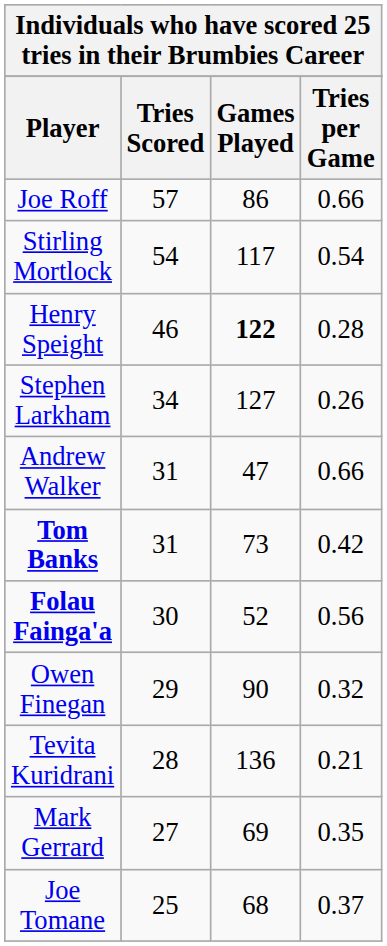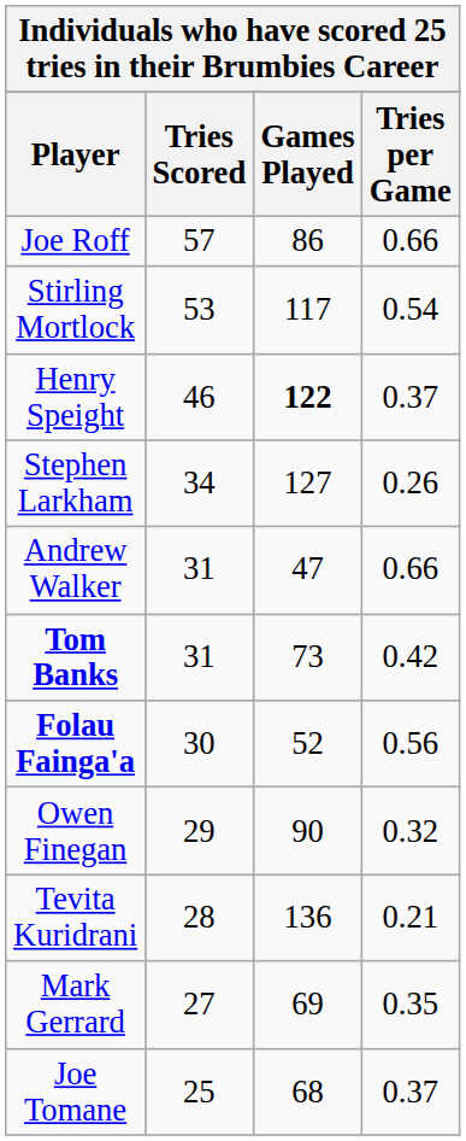Stirling Mortlock | Tries Scored: 54 -> 53
Henry Speight | Tries per Game: 0.28 -> 0.37
